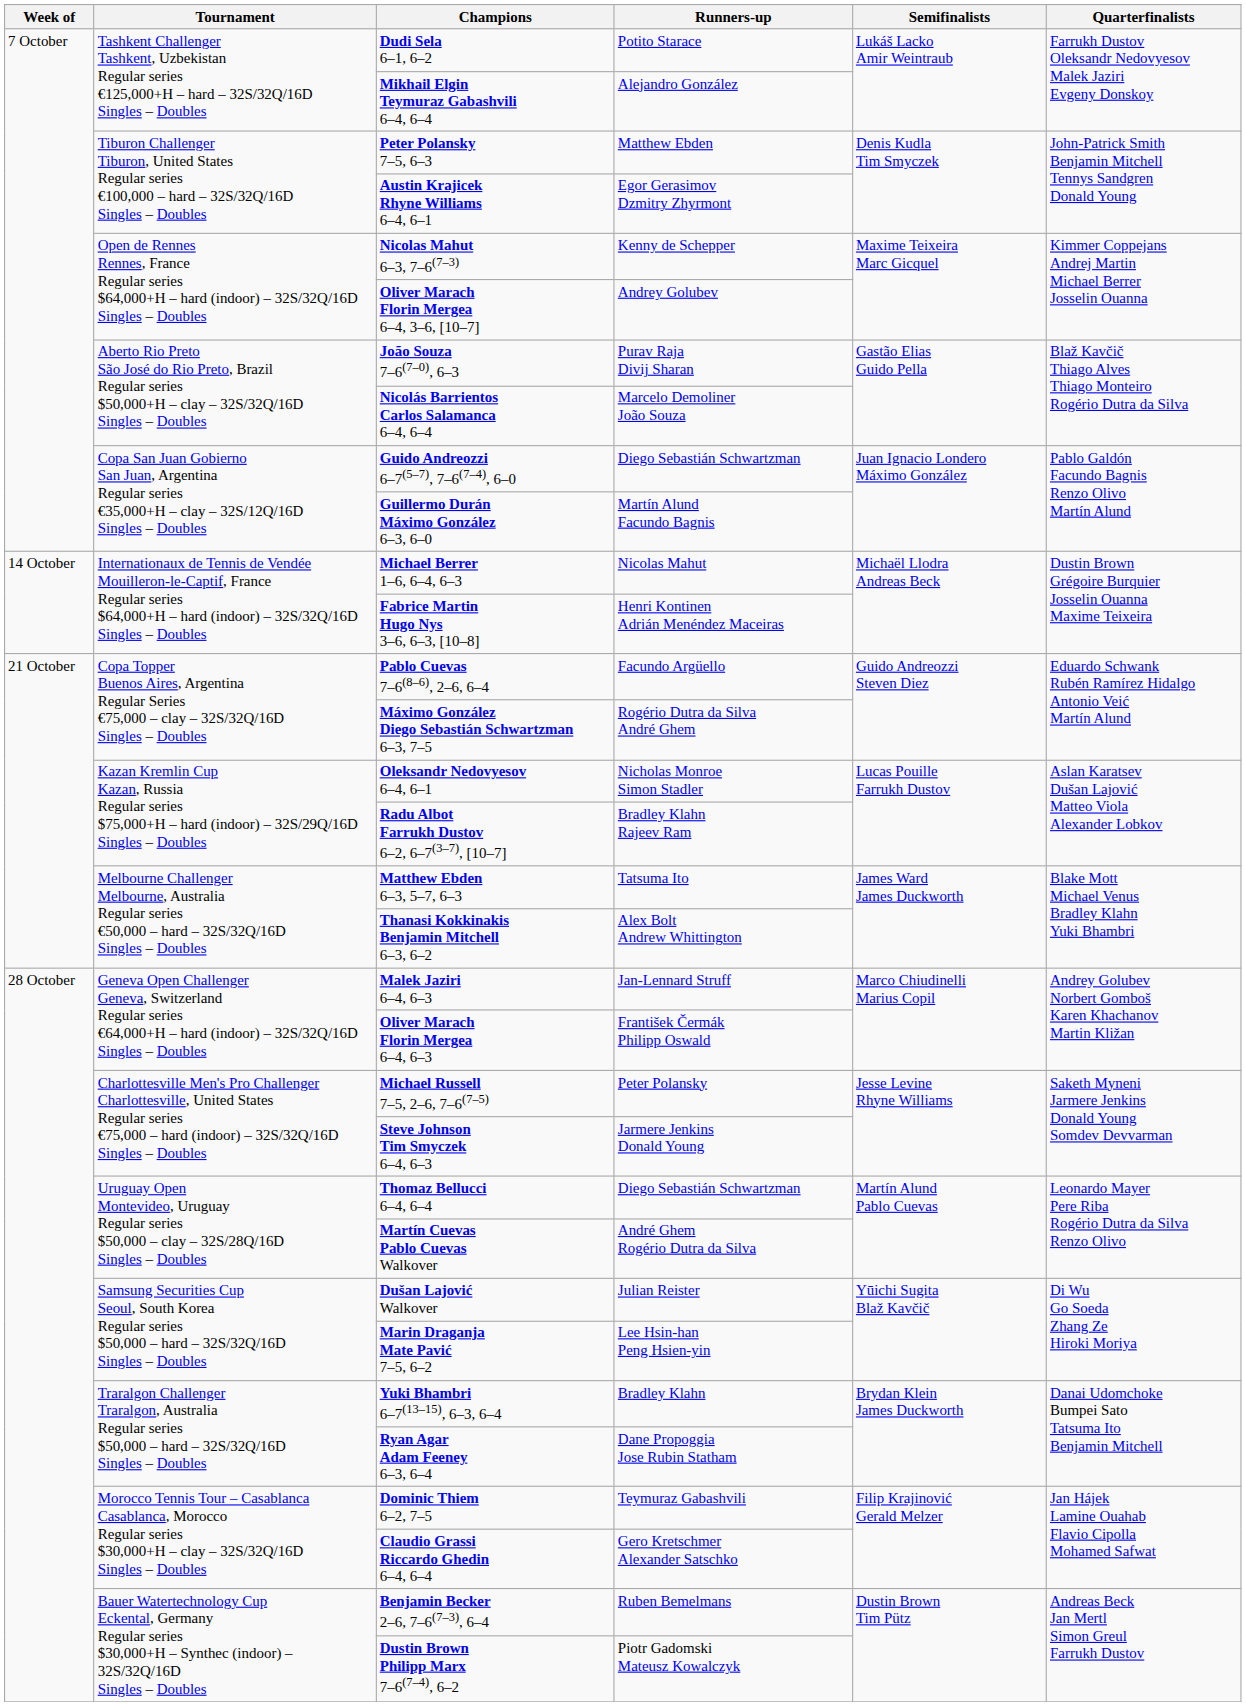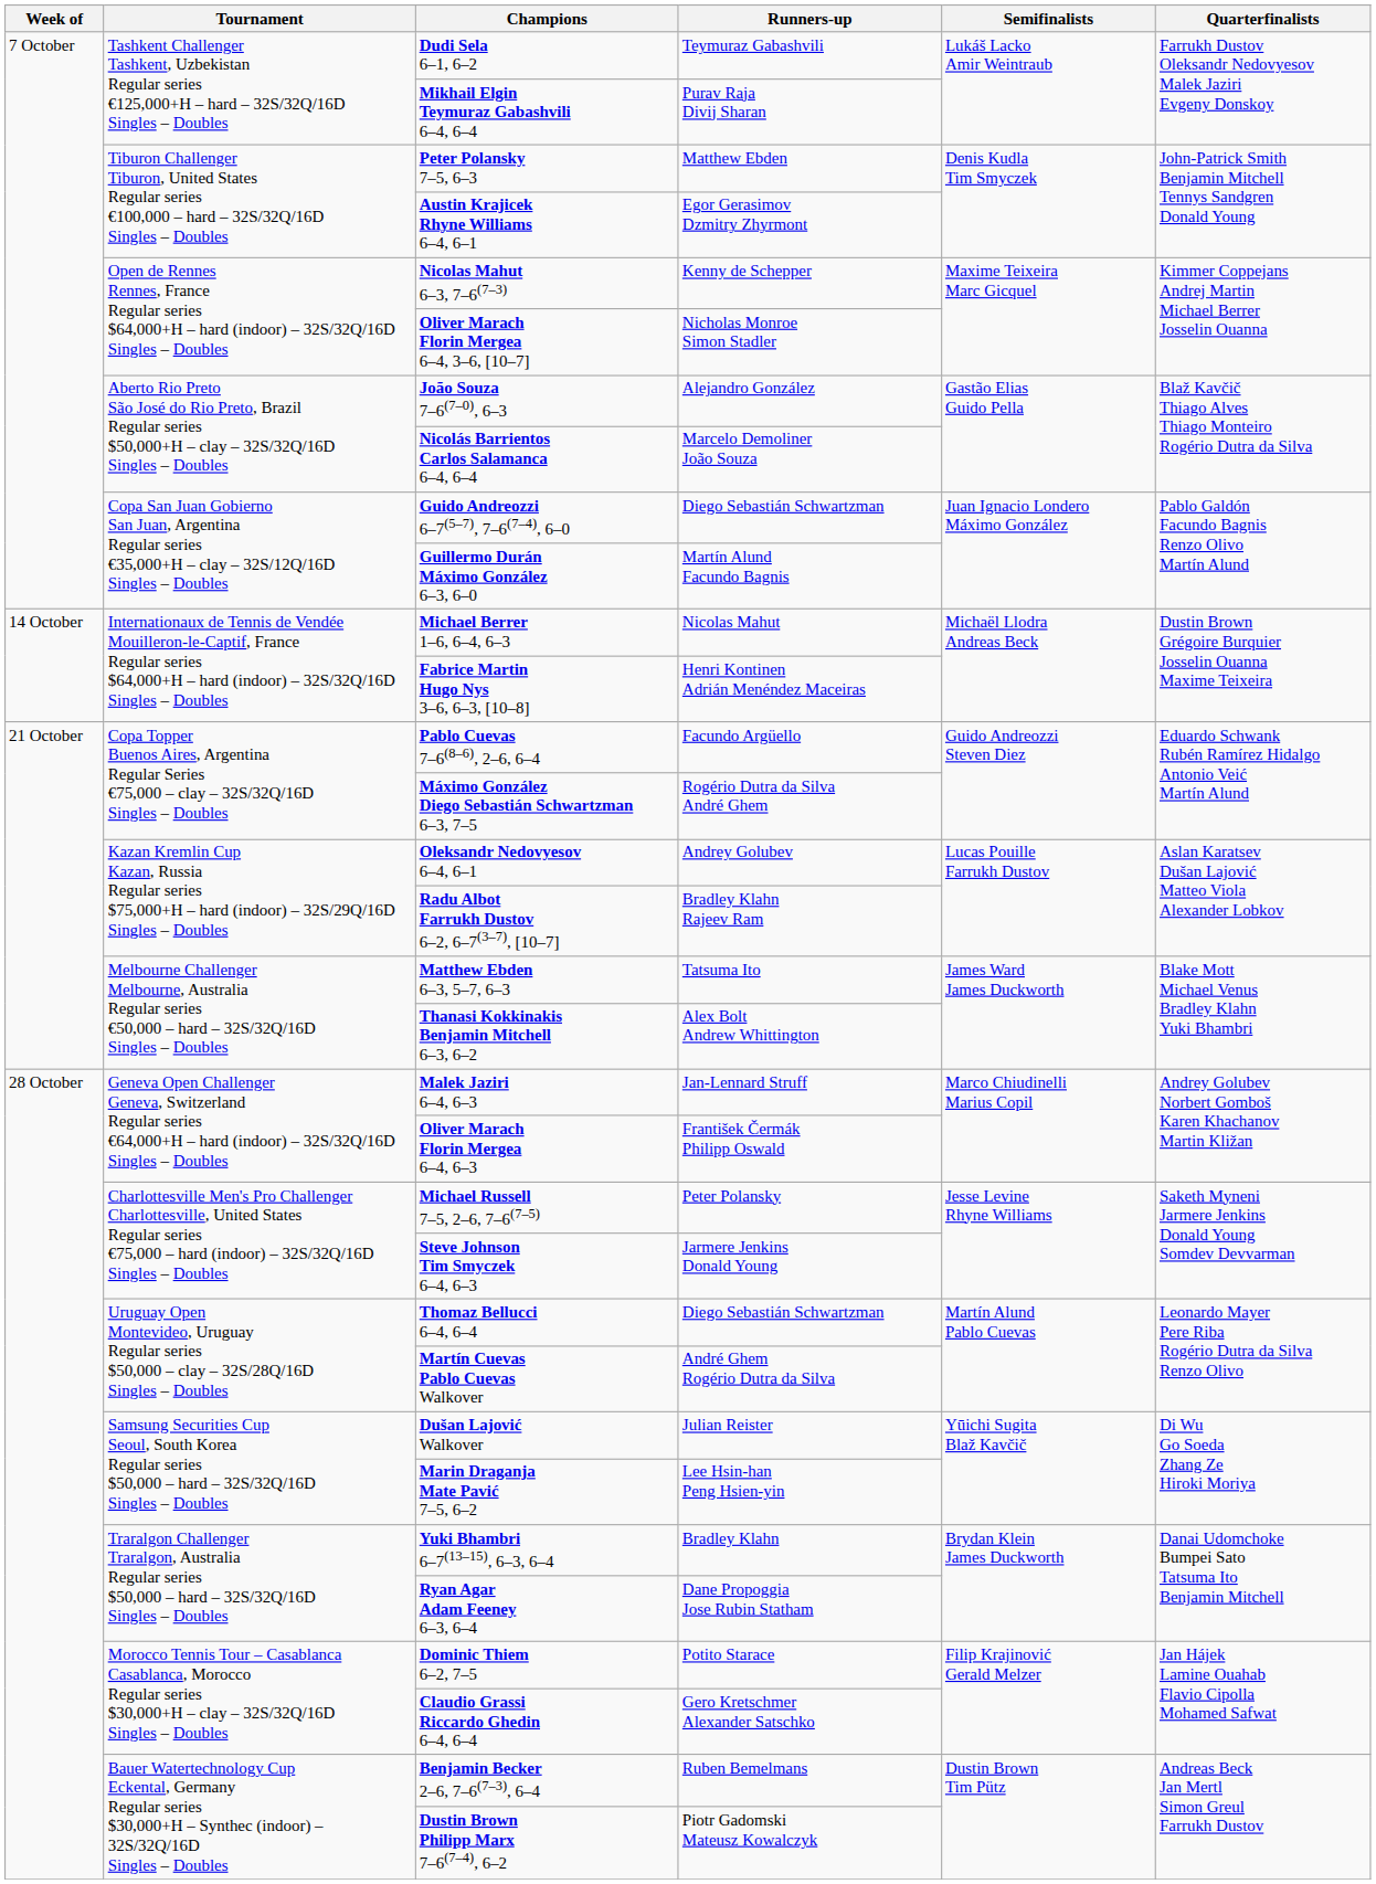Dudi Sela 6–1, 6–2 | Runners-up: Potito Starace -> Teymuraz Gabashvili
Mikhail Elgin Teymuraz Gabashvili 6–4, 6–4 | Runners-up: Alejandro González -> Purav Raja Divij Sharan
Oliver Marach Florin Mergea 6–4, 3–6, [10–7] | Runners-up: Andrey Golubev -> Nicholas Monroe Simon Stadler
João Souza 7–6(7–0), 6–3 | Runners-up: Purav Raja Divij Sharan -> Alejandro González
Oleksandr Nedovyesov 6–4, 6–1 | Runners-up: Nicholas Monroe Simon Stadler -> Andrey Golubev
Dominic Thiem 6–2, 7–5 | Runners-up: Teymuraz Gabashvili -> Potito Starace
